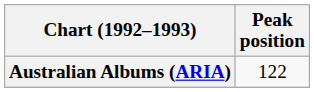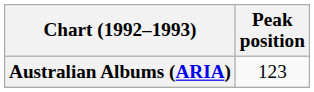Australian Albums (ARIA) | Peak position: 122 -> 123
